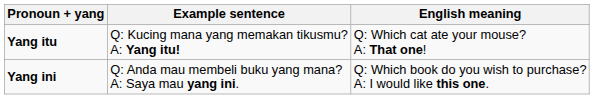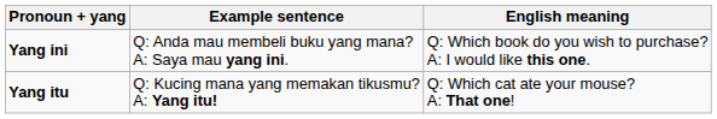rows swapped: Yang ini <-> Yang itu
